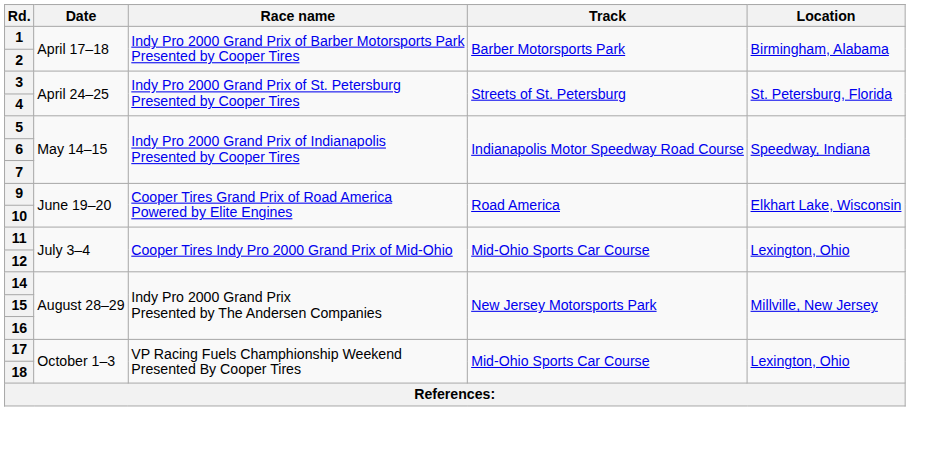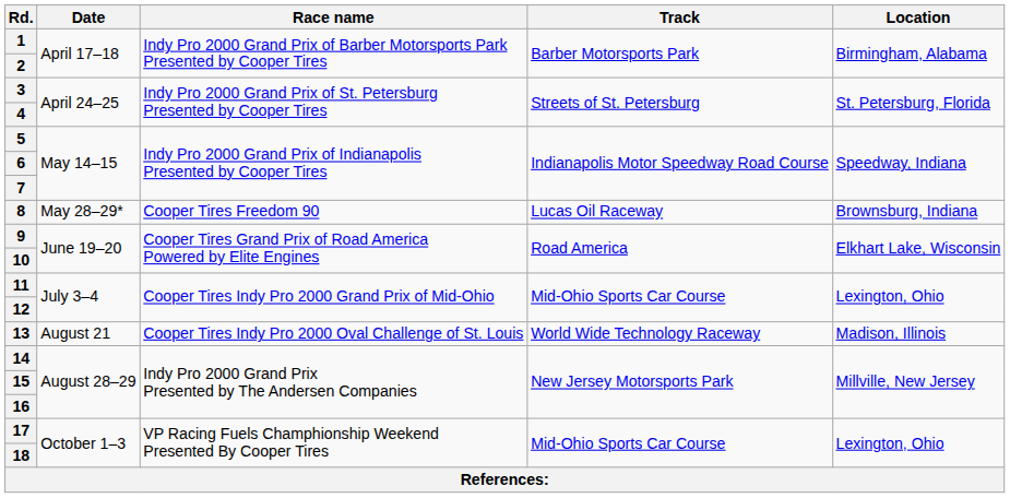+ row: 8 | May 28–29* | Cooper Tires Freedom 90 | Lucas Oil Raceway | Brownsburg, Indiana
+ row: 13 | August 21 | Cooper Tires Indy Pro 2000 Oval Challenge of St. Louis | World Wide Technology Raceway | Madison, Illinois
